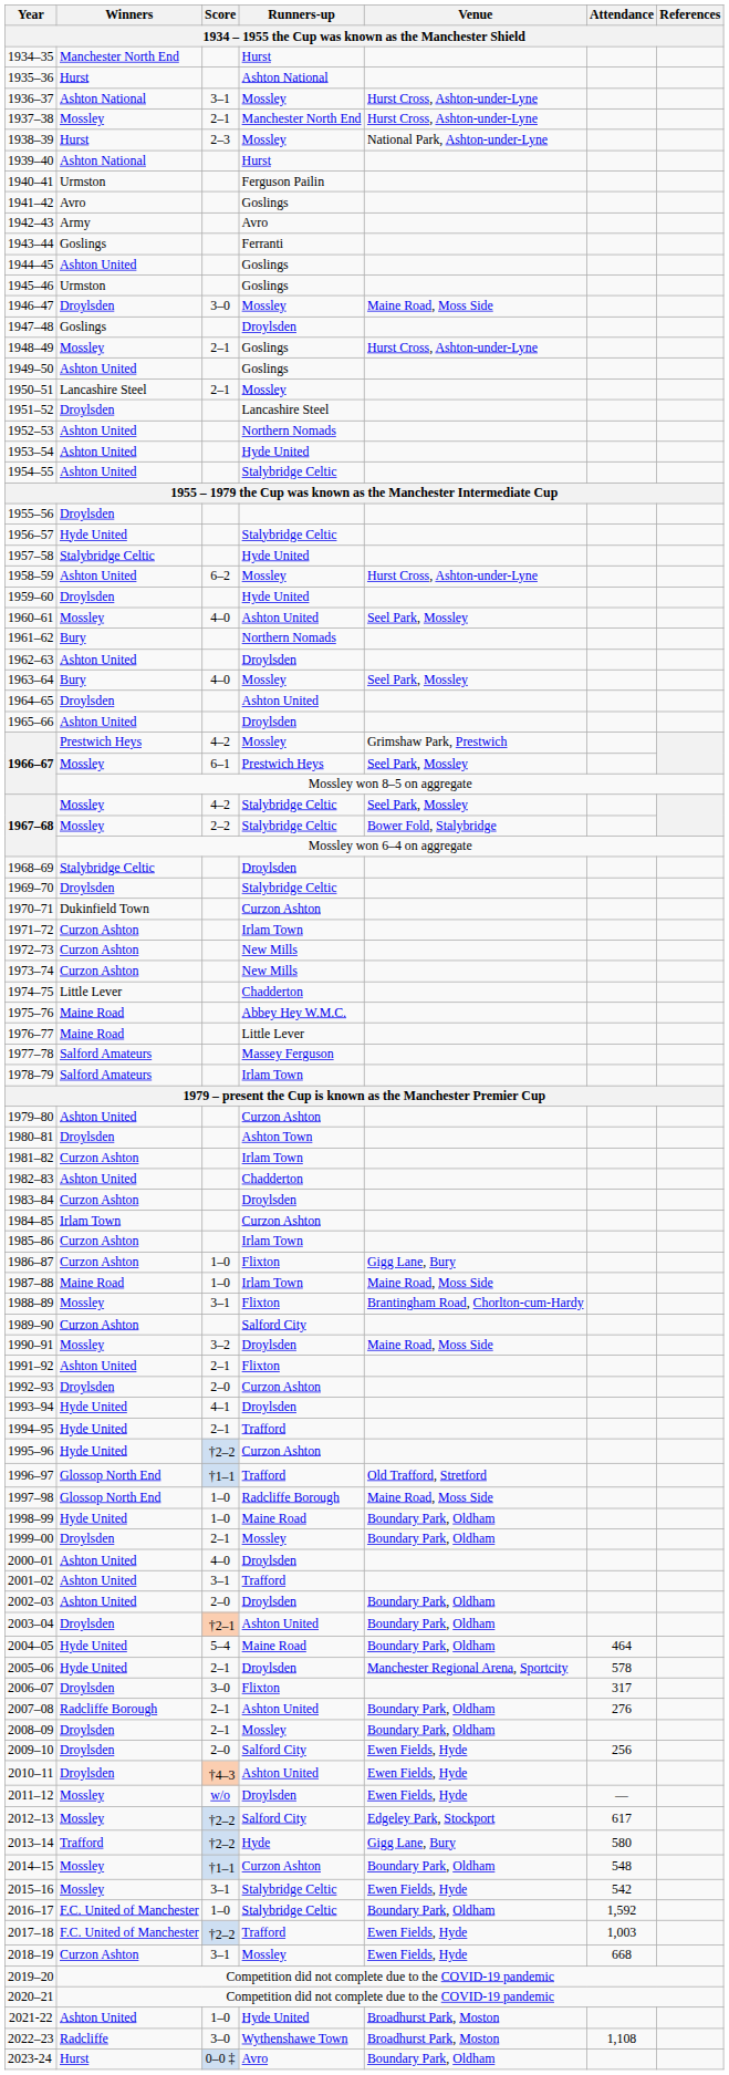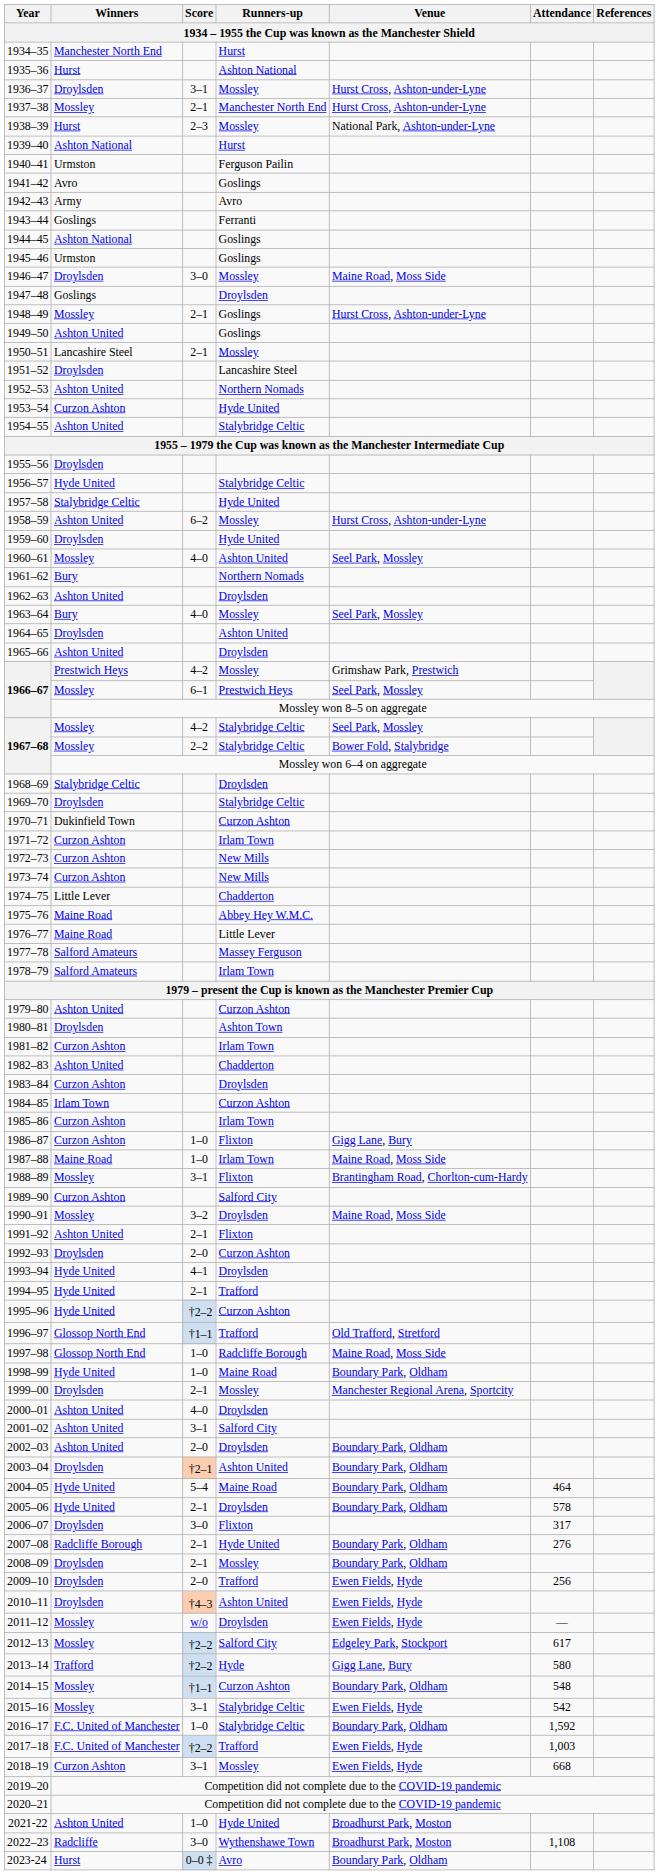1936–37 | Winners: Ashton National -> Droylsden
1944–45 | Winners: Ashton United -> Ashton National
1953–54 | Winners: Ashton United -> Curzon Ashton
1999–00 | Venue: Boundary Park, Oldham -> Manchester Regional Arena, Sportcity
2001–02 | Runners-up: Trafford -> Salford City
2005–06 | Venue: Manchester Regional Arena, Sportcity -> Boundary Park, Oldham
2007–08 | Runners-up: Ashton United -> Hyde United
2009–10 | Runners-up: Salford City -> Trafford
